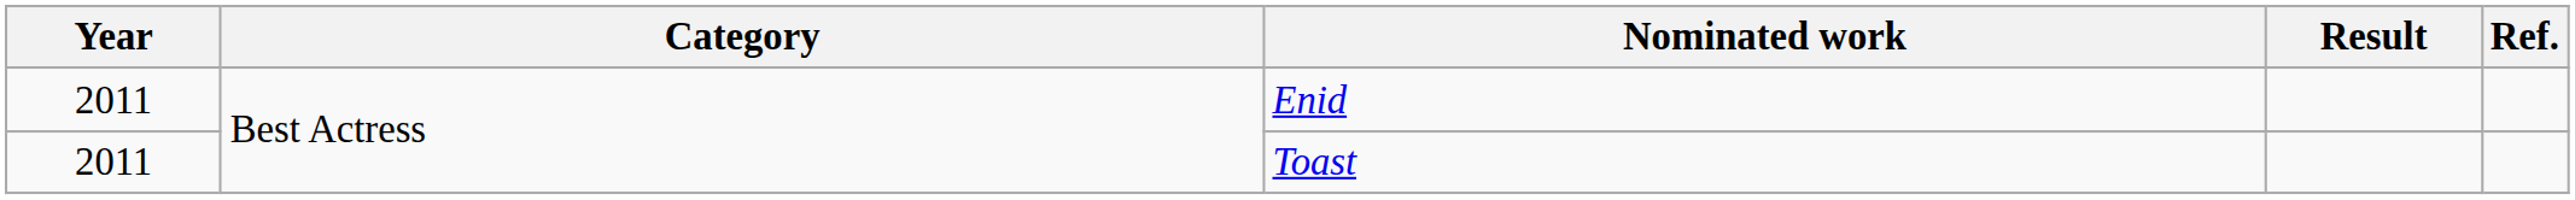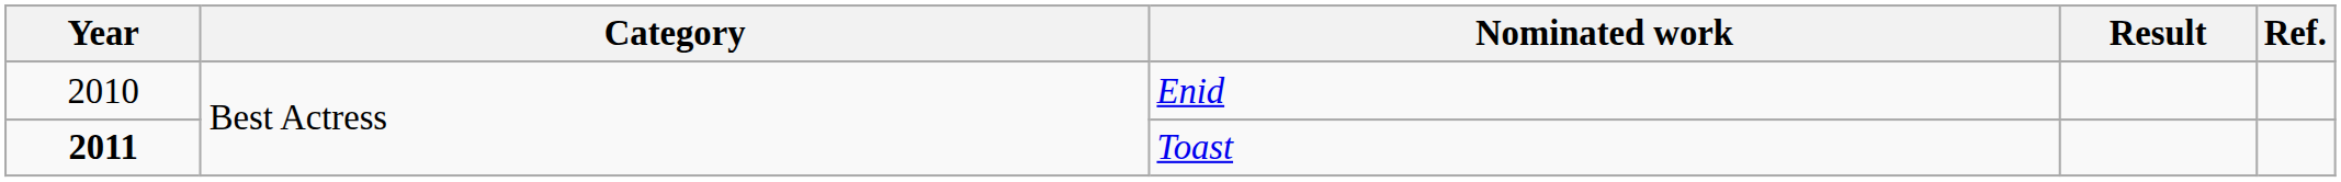Enid | Year: 2011 -> 2010
Toast | Year: normal -> bold
